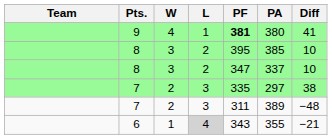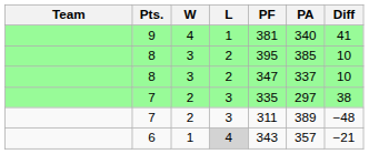9 | PF: bold -> normal
9 | PA: 380 -> 340
6 | PA: 355 -> 357
